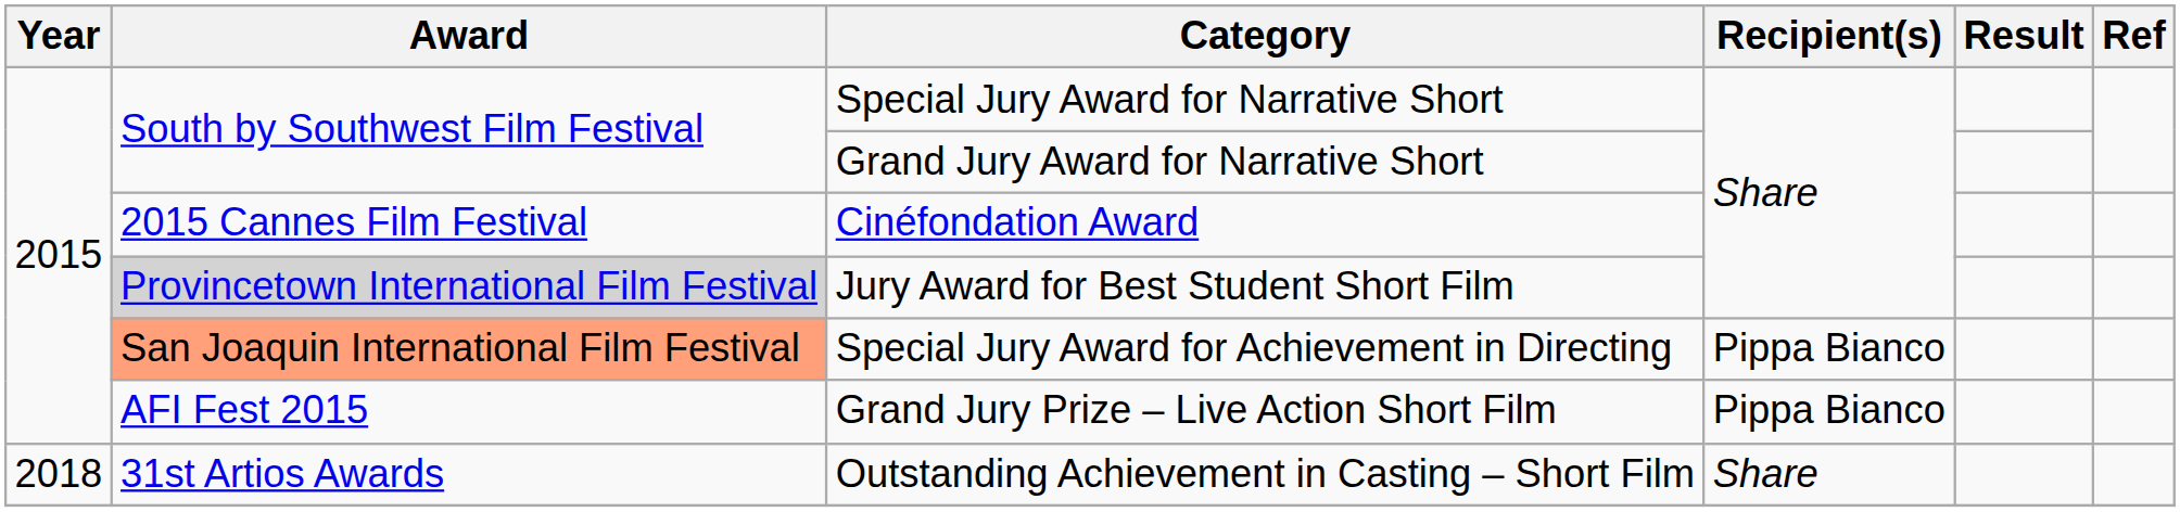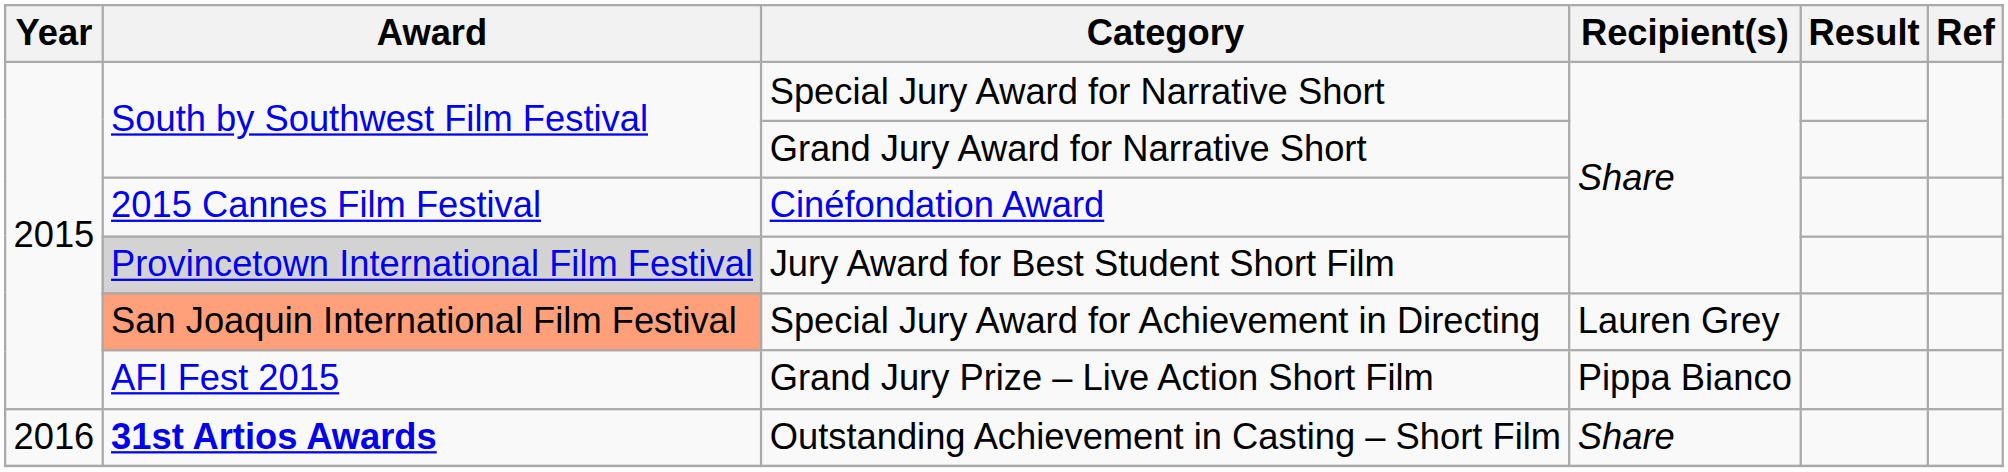Special Jury Award for Achievement in Directing | Recipient(s): Pippa Bianco -> Lauren Grey
Outstanding Achievement in Casting – Short Film | Year: 2018 -> 2016
Outstanding Achievement in Casting – Short Film | Award: normal -> bold
